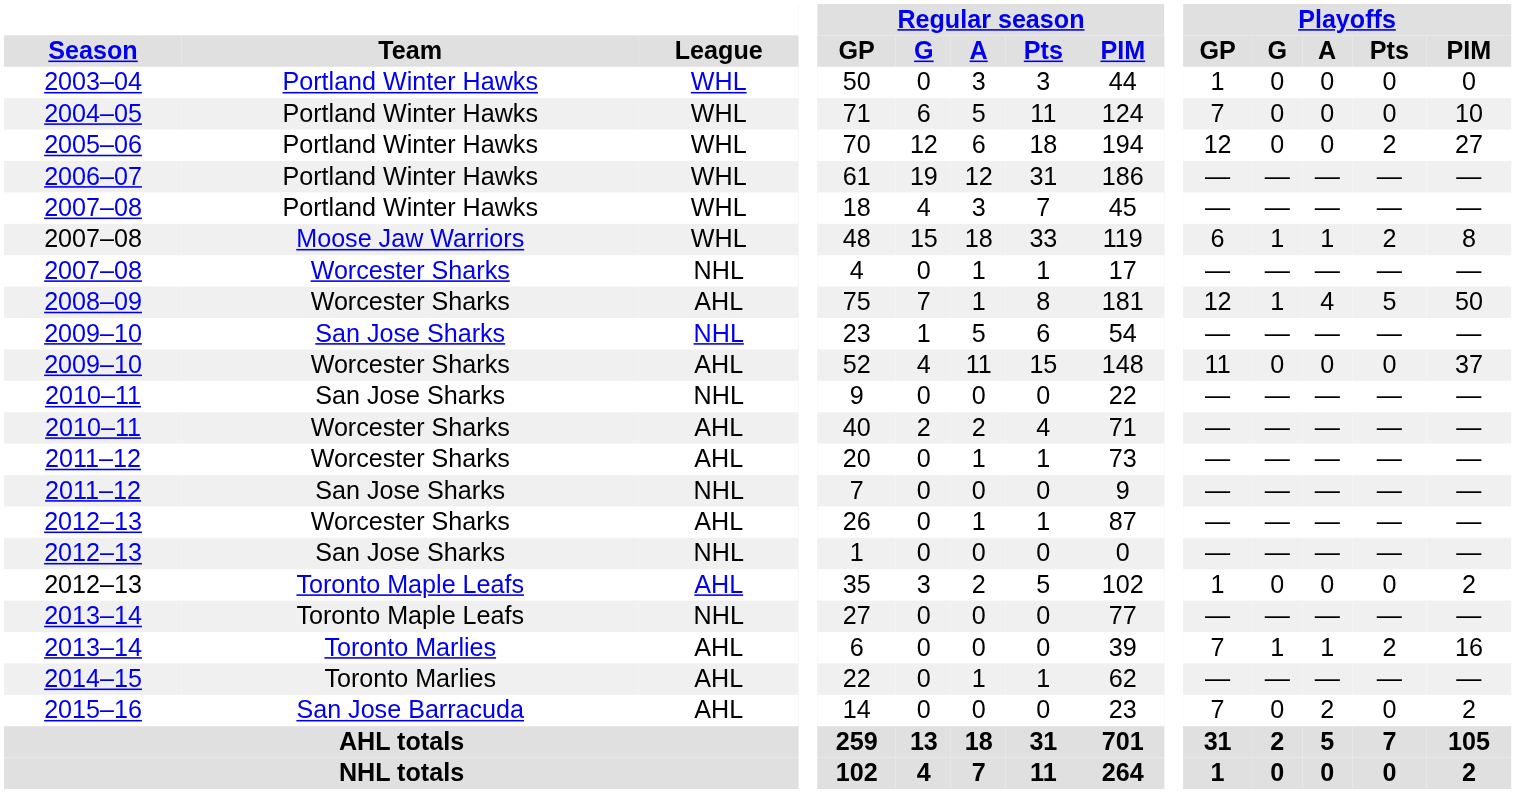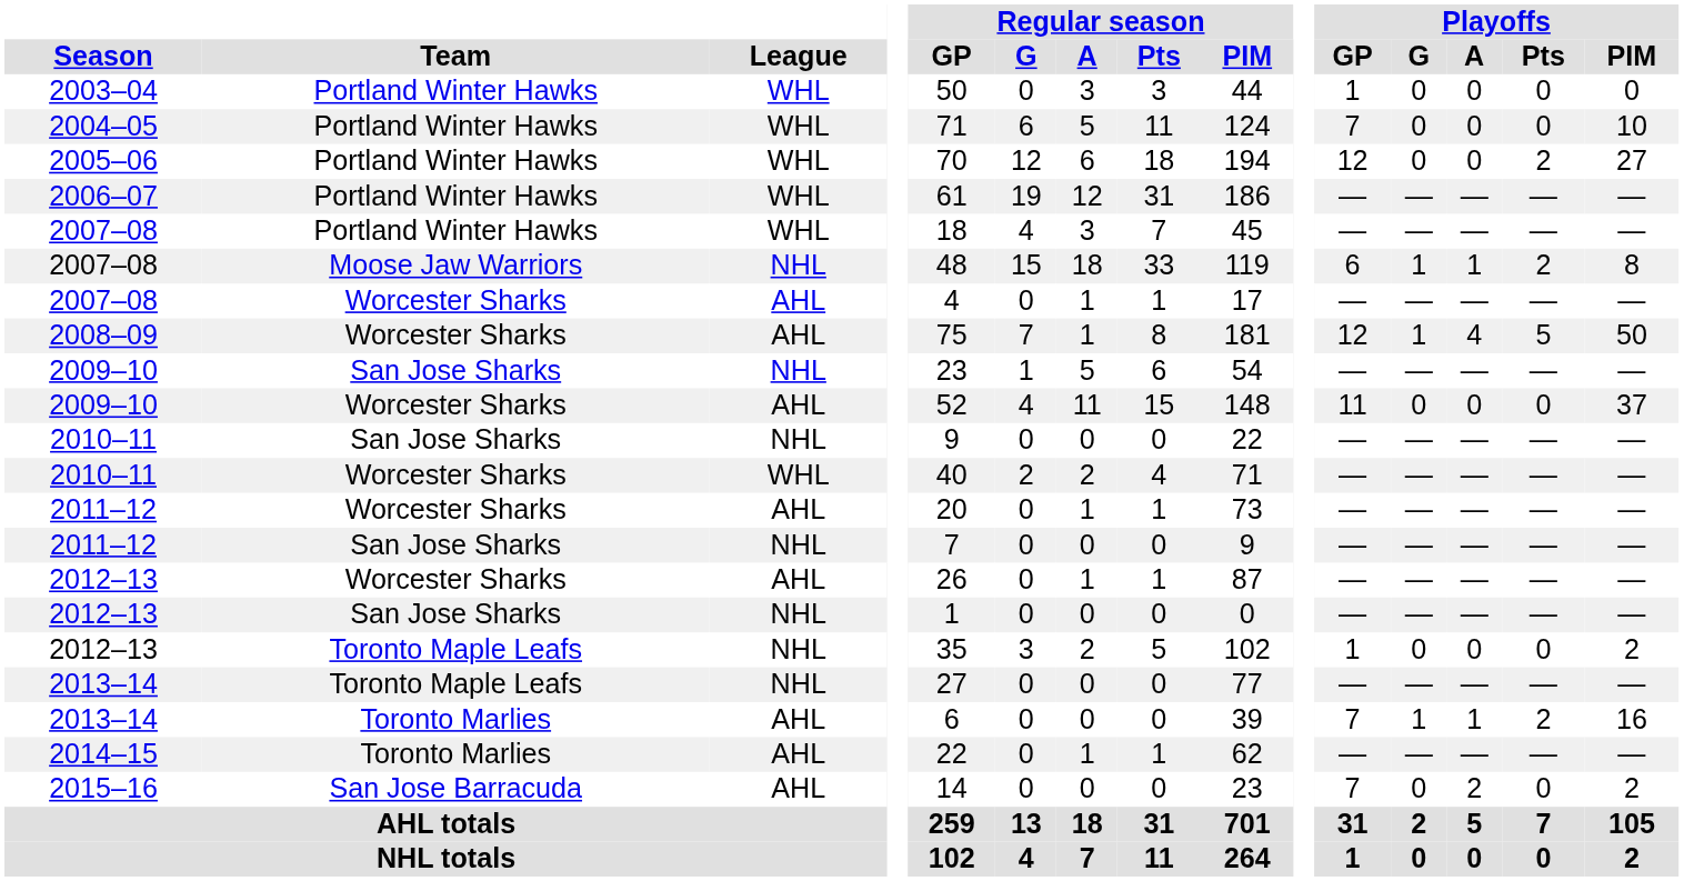2007–08 / Moose Jaw Warriors | League: WHL -> NHL
2007–08 / Worcester Sharks | League: NHL -> AHL
2010–11 / Worcester Sharks | League: AHL -> WHL
2012–13 / Toronto Maple Leafs | League: AHL -> NHL
